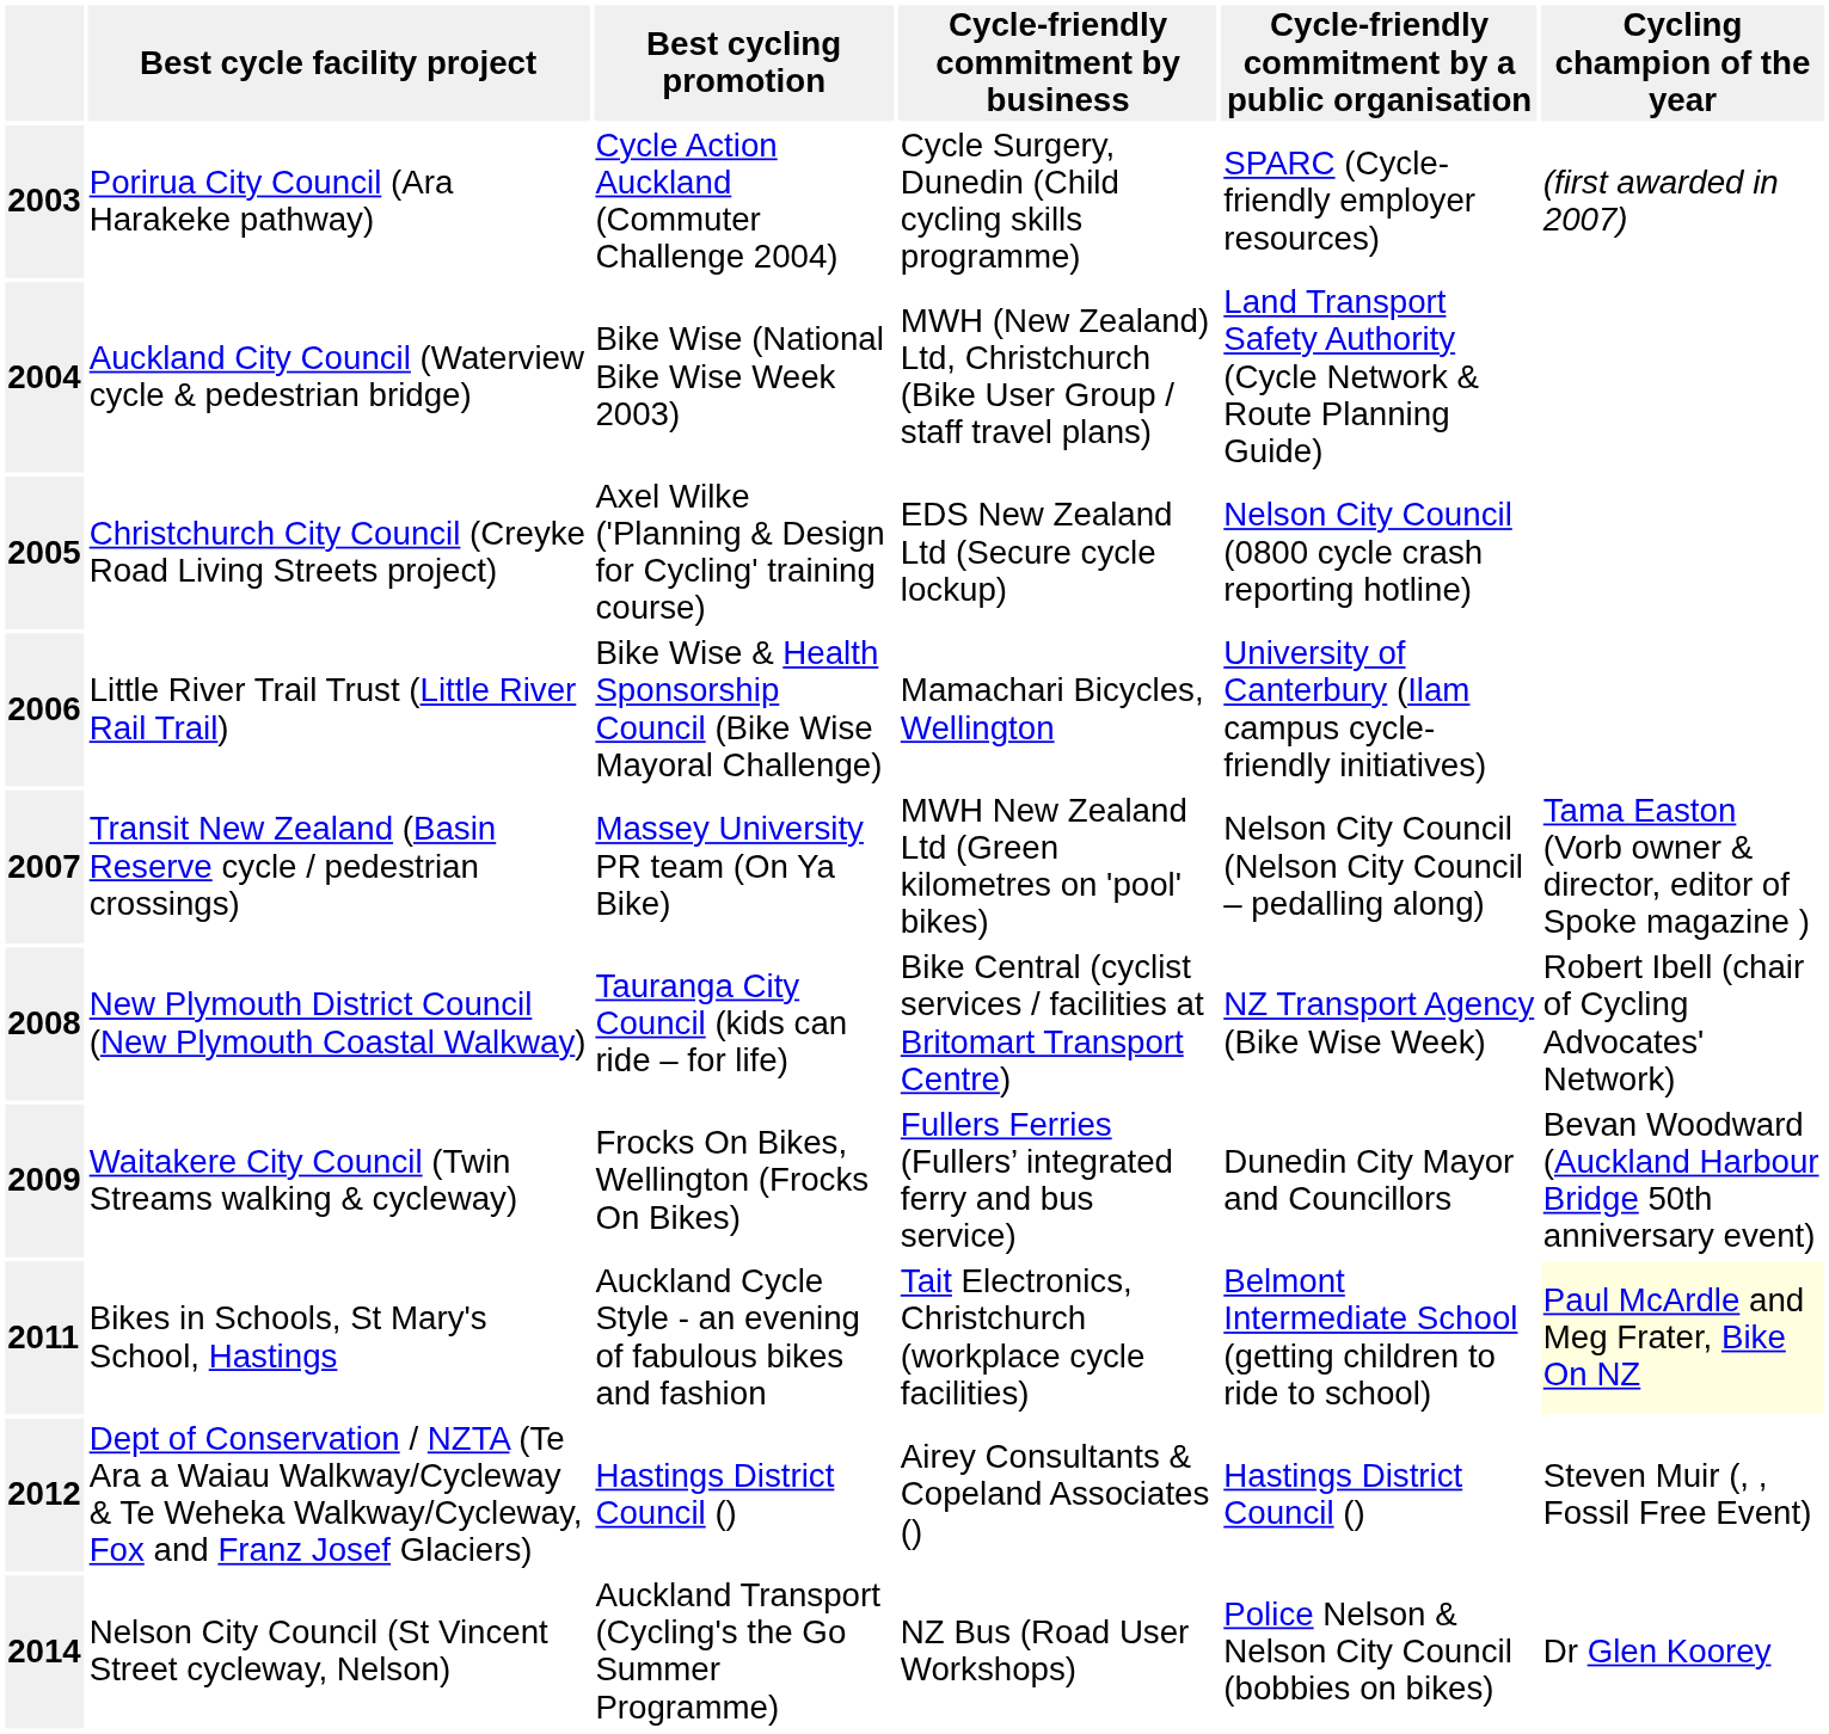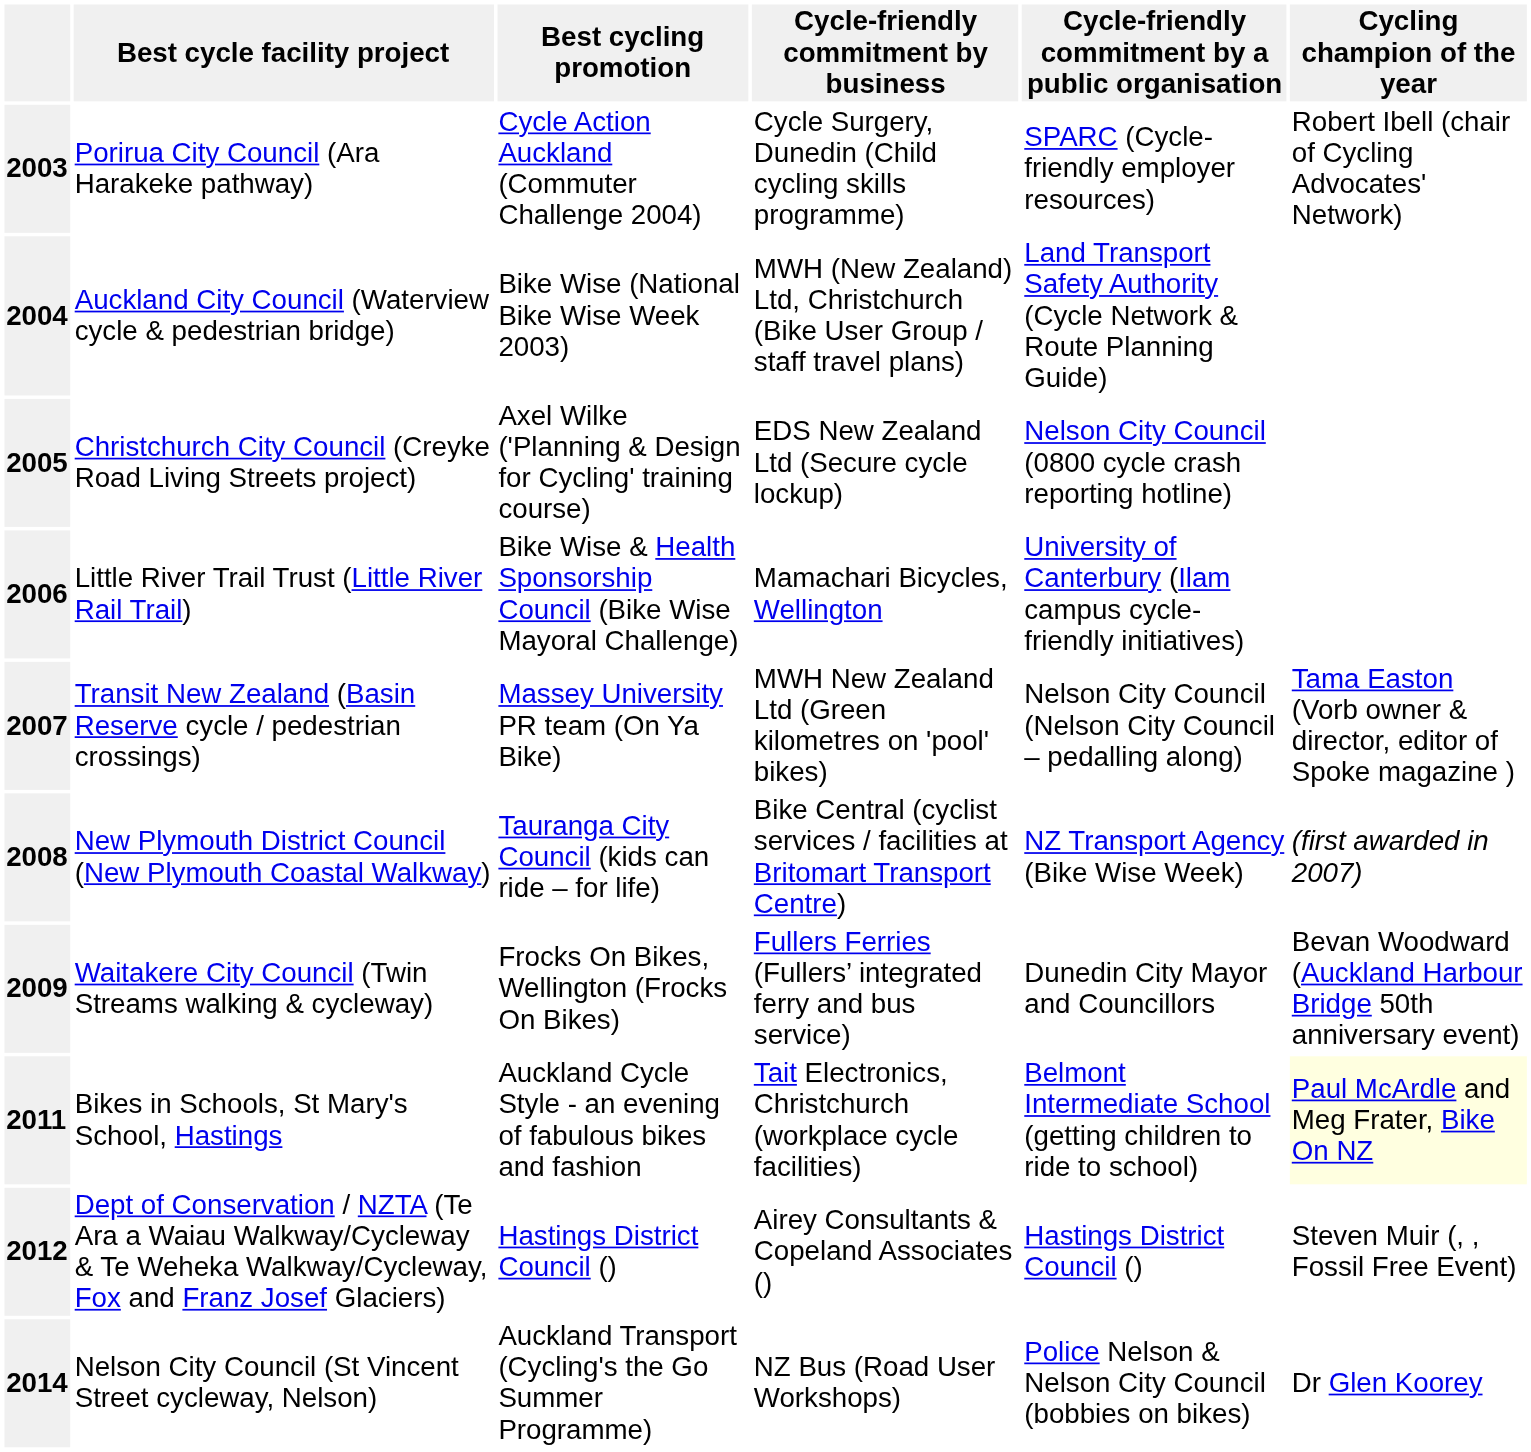Porirua City Council (Ara Harakeke pathway) | Cycling champion of the year: (first awarded in 2007) -> Robert Ibell (chair of Cycling Advocates' Network)
New Plymouth District Council (New Plymouth Coastal Walkway) | Cycling champion of the year: Robert Ibell (chair of Cycling Advocates' Network) -> (first awarded in 2007)
